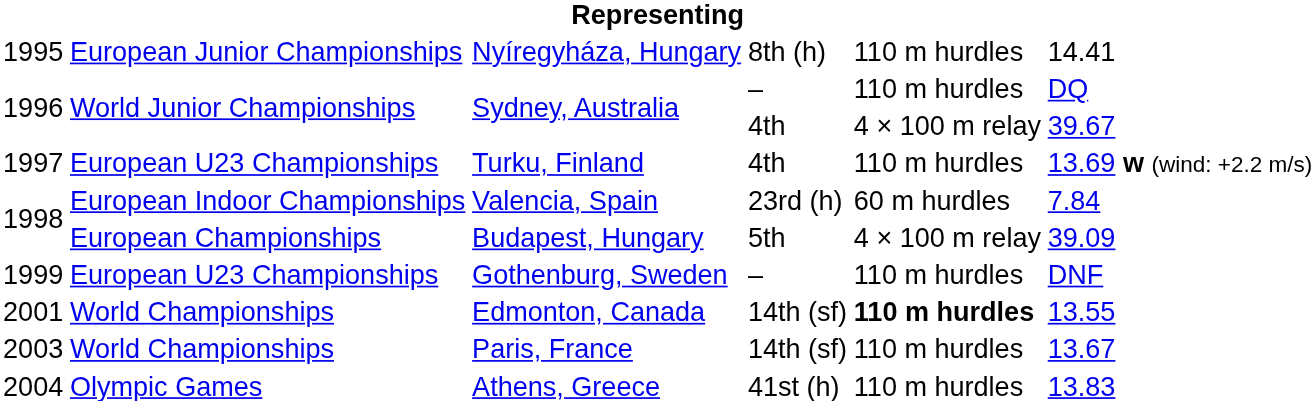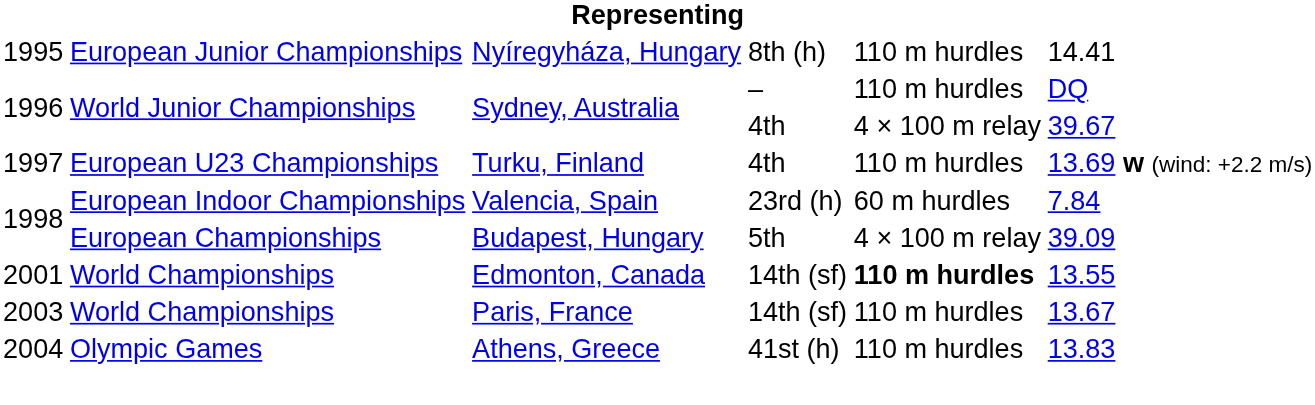- row: 1999 | European U23 Championships | Gothenburg, Sweden | – | 110 m hurdles | DNF
